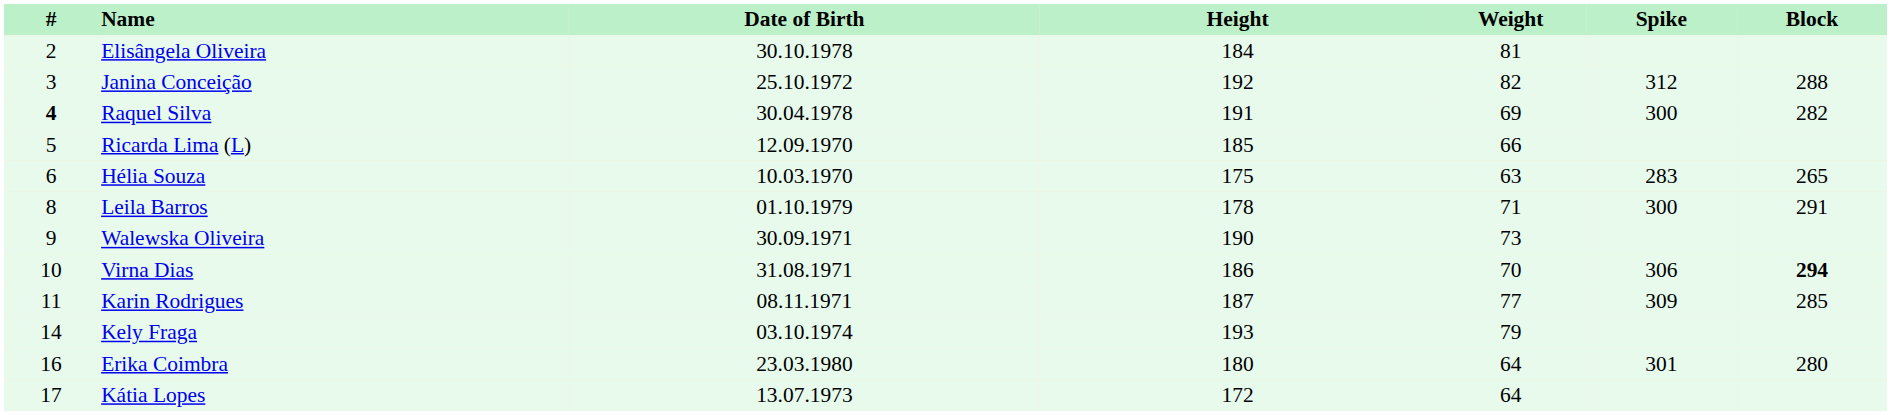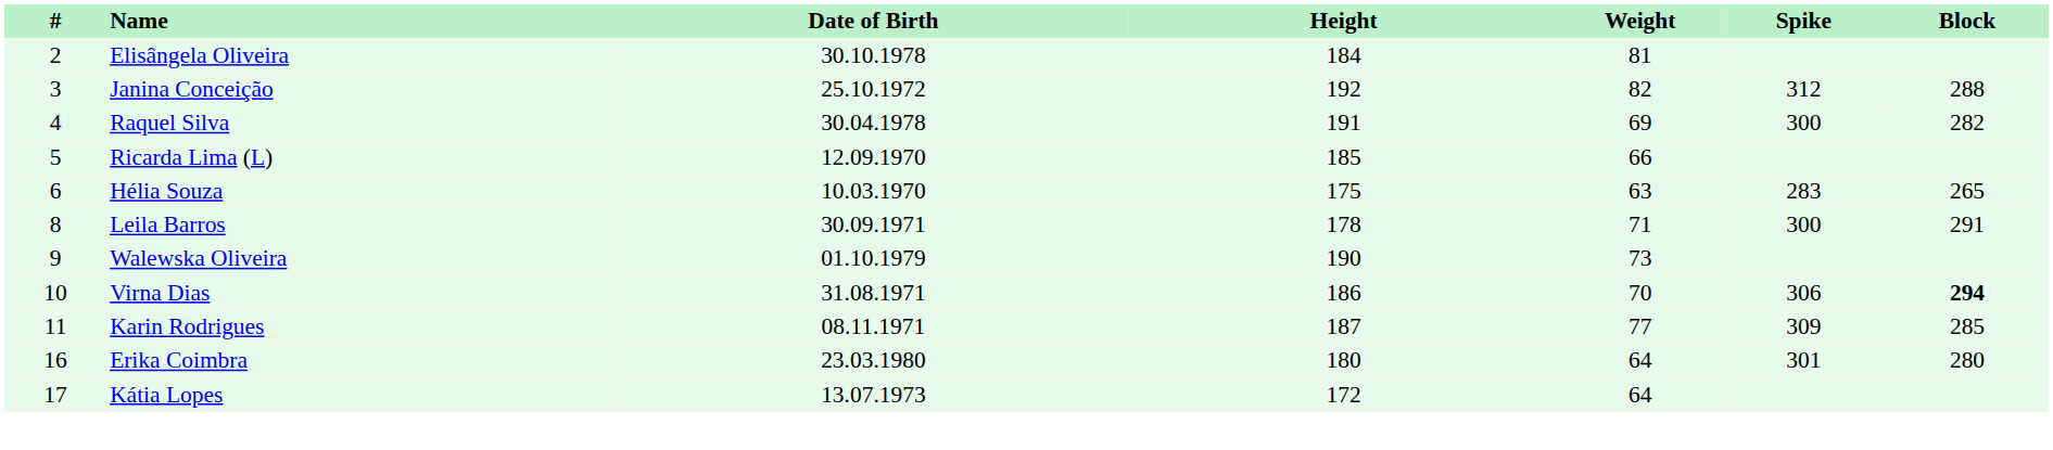Raquel Silva | #: bold -> normal
Leila Barros | Date of Birth: 01.10.1979 -> 30.09.1971
Walewska Oliveira | Date of Birth: 30.09.1971 -> 01.10.1979
- row: 14 | Kely Fraga | 03.10.1974 | 193 | 79
